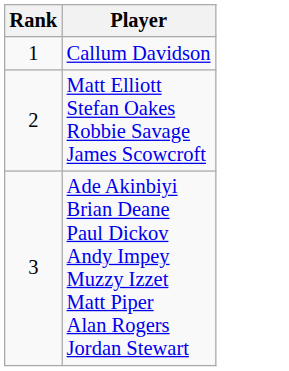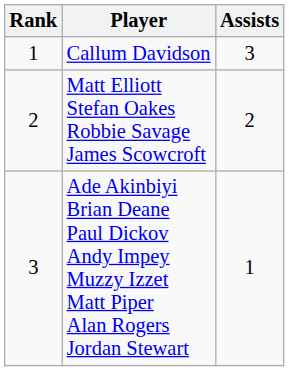+ column: Assists | 3 | 2 | 1
